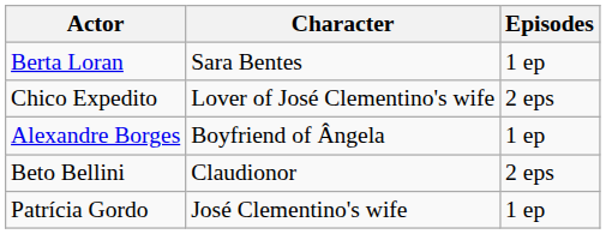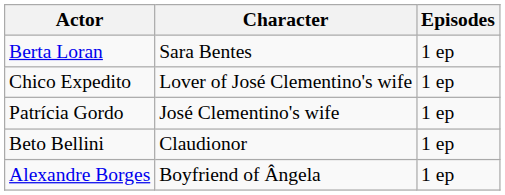Chico Expedito | Episodes: 2 eps -> 1 ep
rows swapped: Patrícia Gordo <-> Alexandre Borges
Beto Bellini | Episodes: 2 eps -> 1 ep
